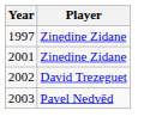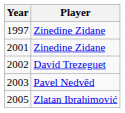+ row: 2005 | Zlatan Ibrahimović
